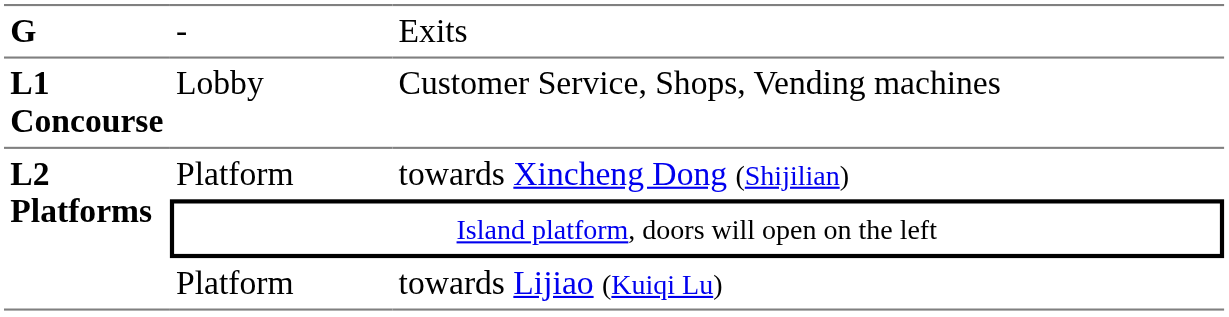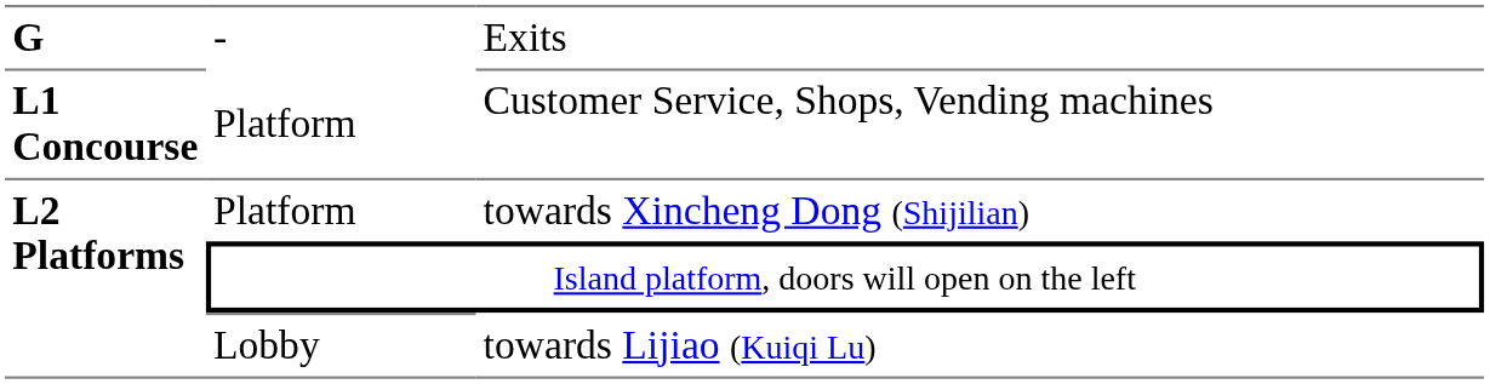Customer Service, Shops, Vending machines | column 2: Lobby -> Platform
towards Lijiao (Kuiqi Lu) | column 2: Platform -> Lobby
